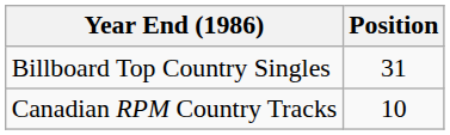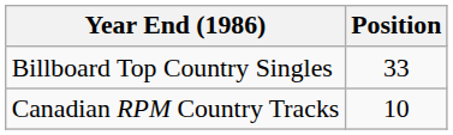Billboard Top Country Singles | Position: 31 -> 33
